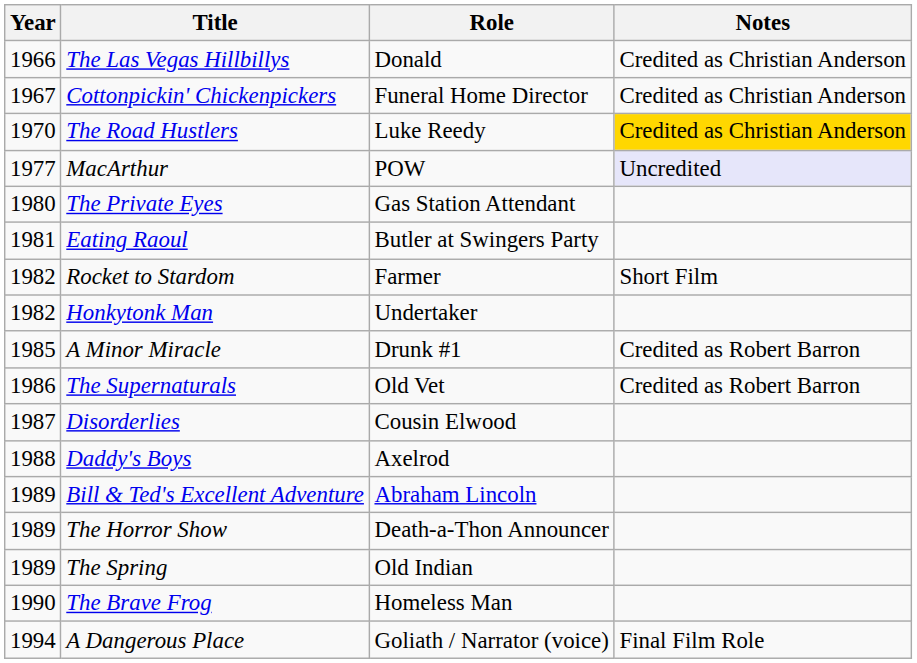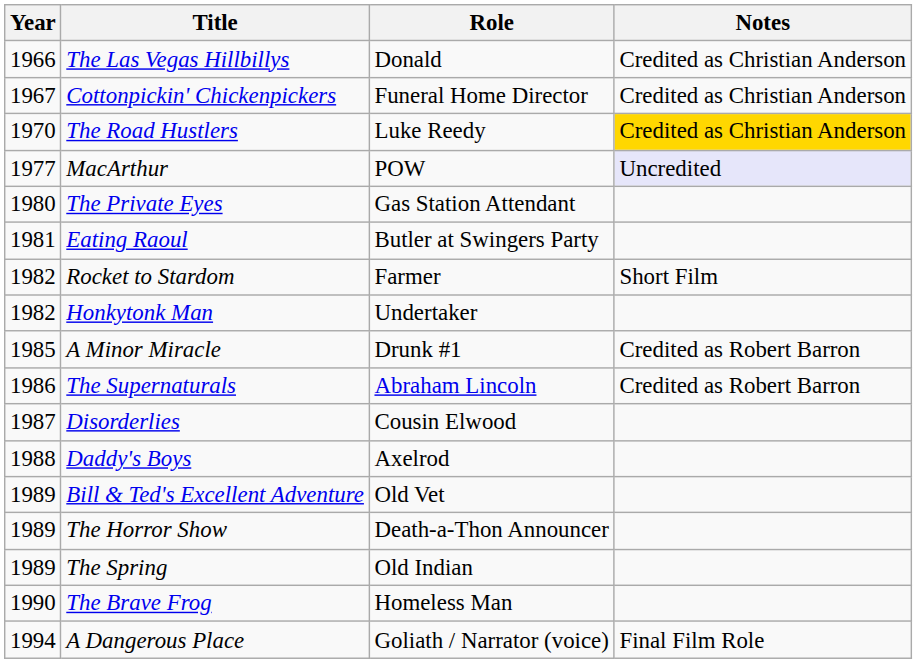The Supernaturals | Role: Old Vet -> Abraham Lincoln
Bill & Ted's Excellent Adventure | Role: Abraham Lincoln -> Old Vet
